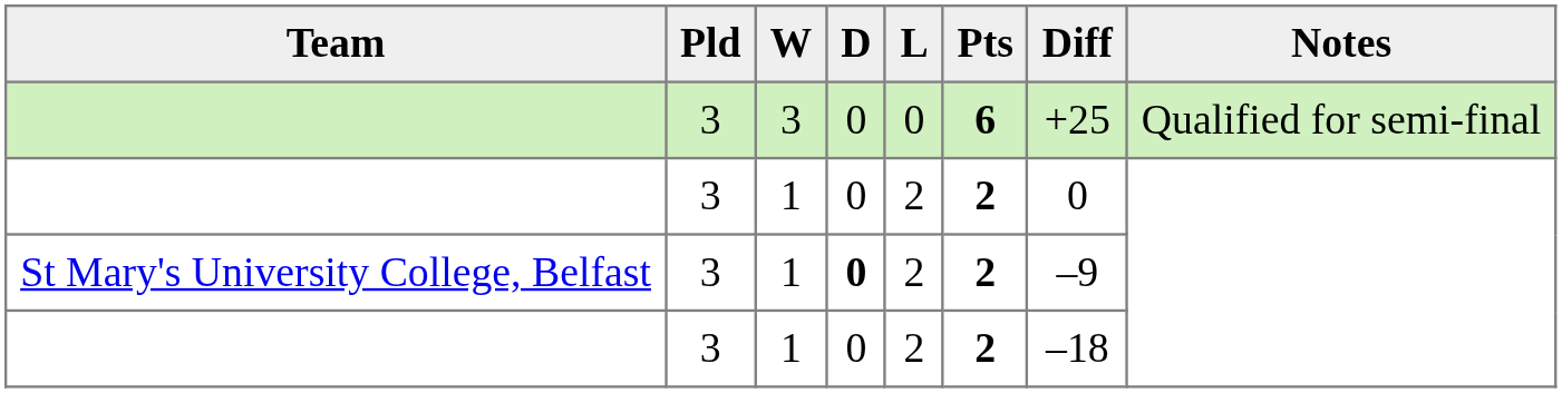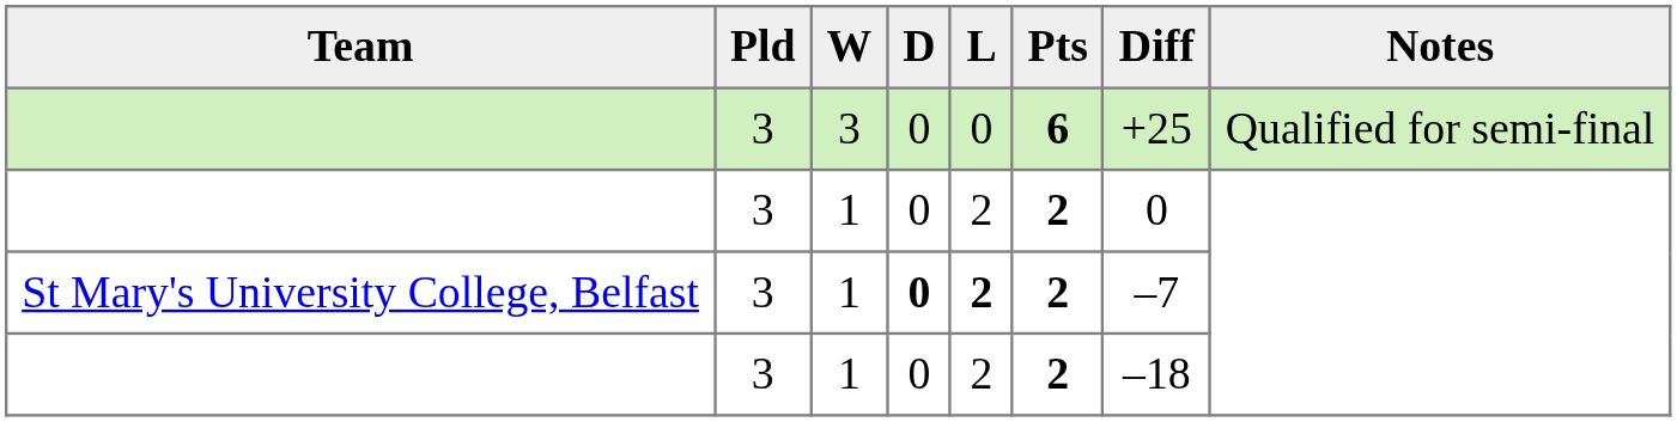St Mary's University College, Belfast | L: normal -> bold
St Mary's University College, Belfast | Diff: –9 -> –7
